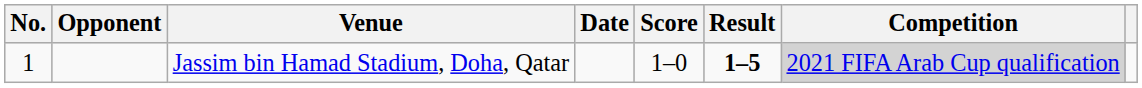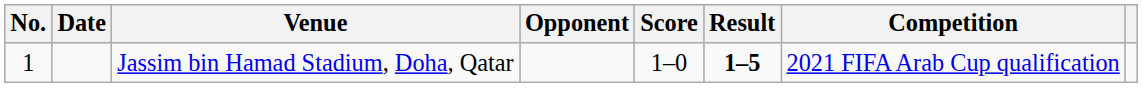columns swapped: Date <-> Opponent
Jassim bin Hamad Stadium, Doha, Qatar | Competition: lightgrey background -> no background
